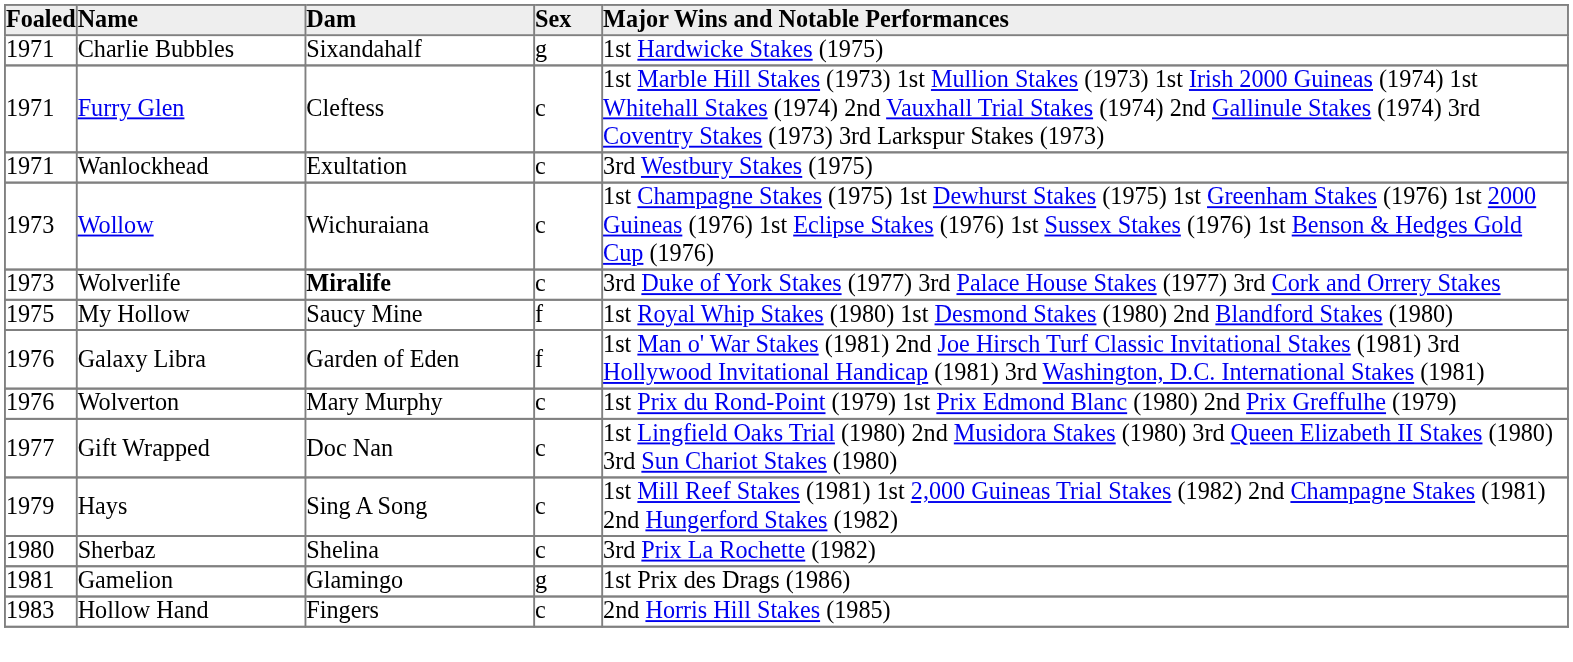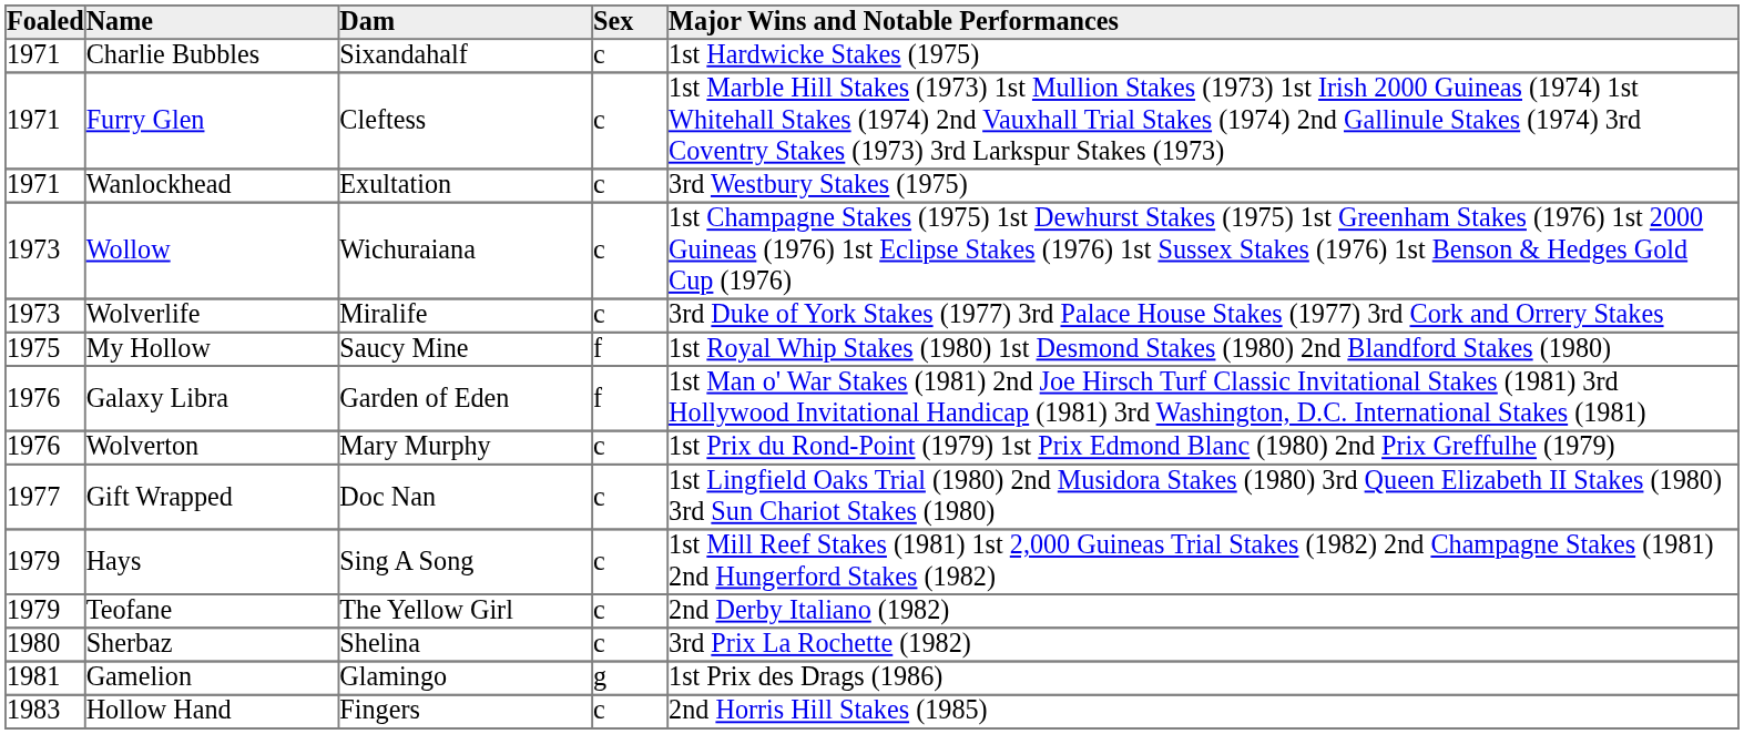Charlie Bubbles | Sex: g -> c
Wolverlife | Dam: bold -> normal
+ row: 1979 | Teofane | The Yellow Girl | c | 2nd Derby Italiano (1982)
